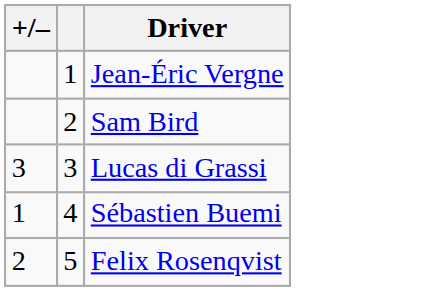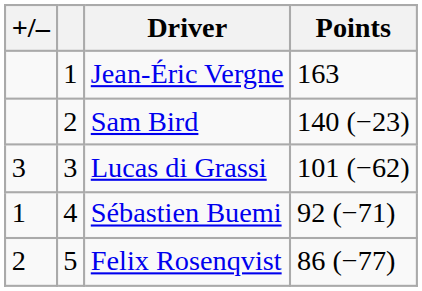+ column: Points | 163 | 140 (−23) | 101 (−62) | 92 (−71) | 86 (−77)
